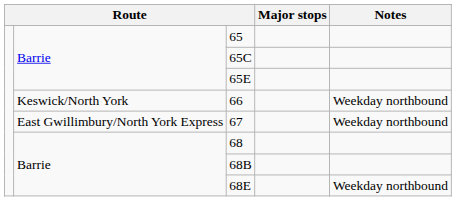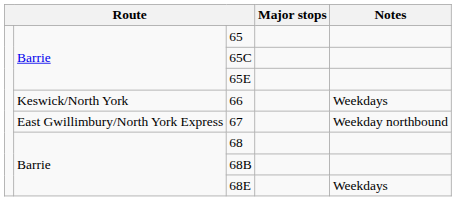66 | Notes: Weekday northbound -> Weekdays
68E | Notes: Weekday northbound -> Weekdays
